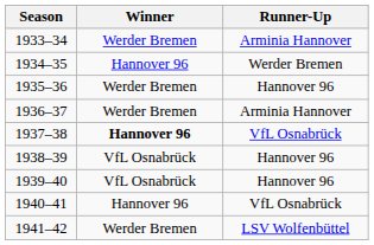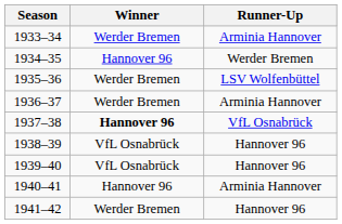1935–36 | Runner-Up: Hannover 96 -> LSV Wolfenbüttel
1940–41 | Runner-Up: VfL Osnabrück -> Arminia Hannover
1941–42 | Runner-Up: LSV Wolfenbüttel -> Hannover 96
